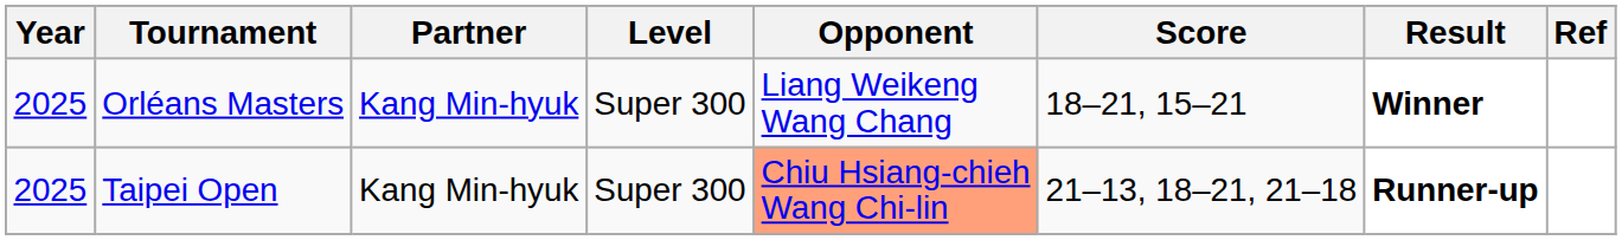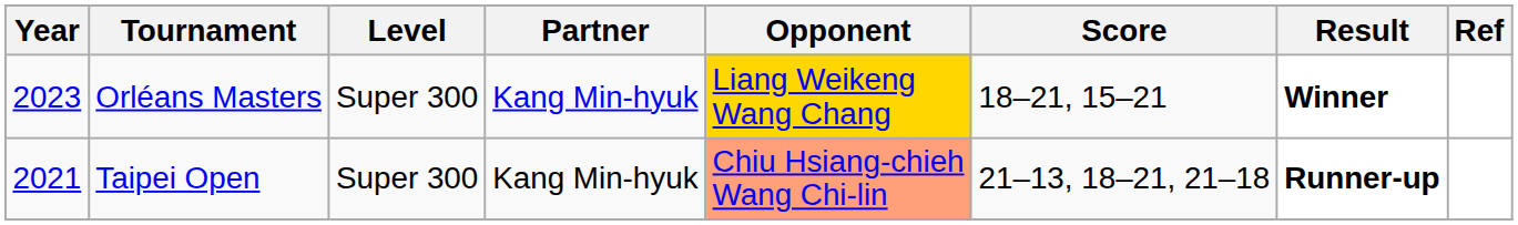columns swapped: Level <-> Partner
Orléans Masters | Year: 2025 -> 2023
Orléans Masters | Opponent: no background -> gold background
Taipei Open | Year: 2025 -> 2021
